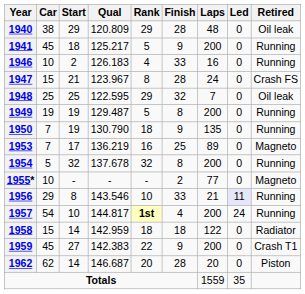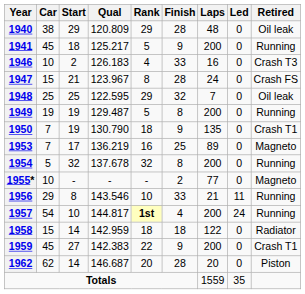1946 | Retired: Running -> Crash T3
1950 | Retired: Running -> Crash T1
1956 | Led: lavender background -> no background
